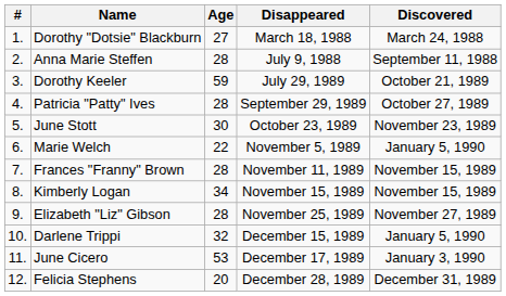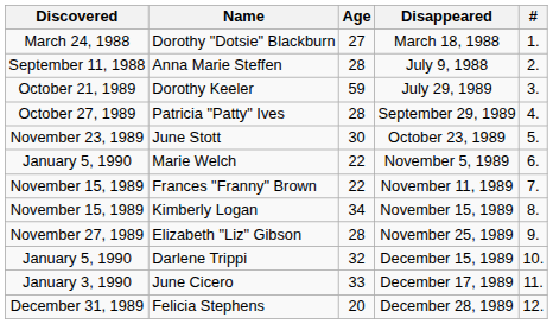columns swapped: # <-> Discovered
Frances "Franny" Brown | Age: 28 -> 22
June Cicero | Age: 53 -> 33
